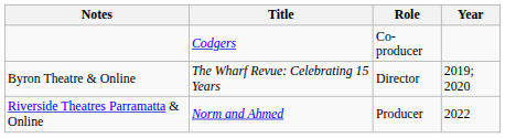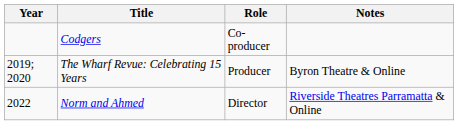columns swapped: Year <-> Notes
The Wharf Revue: Celebrating 15 Years | Role: Director -> Producer
Norm and Ahmed | Role: Producer -> Director
